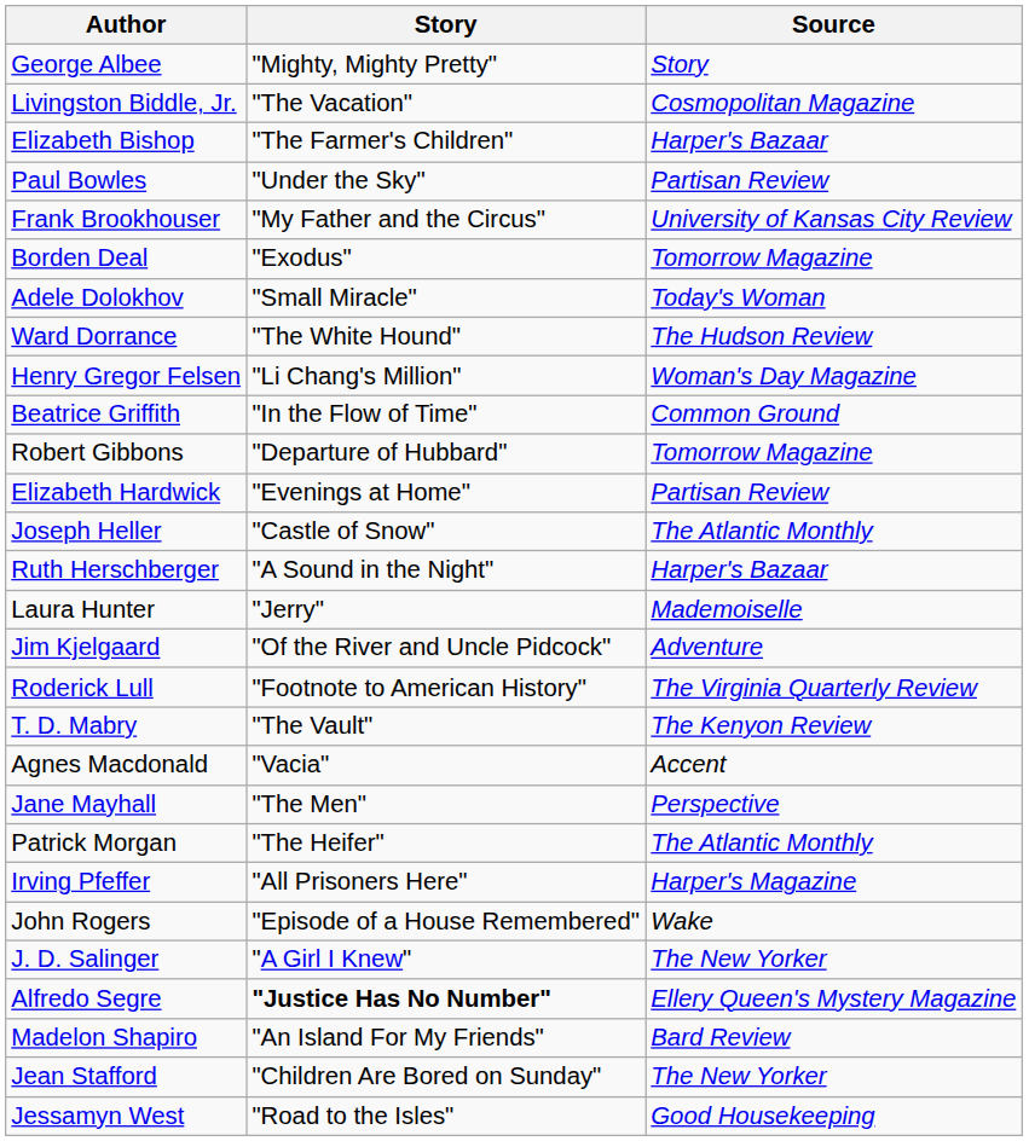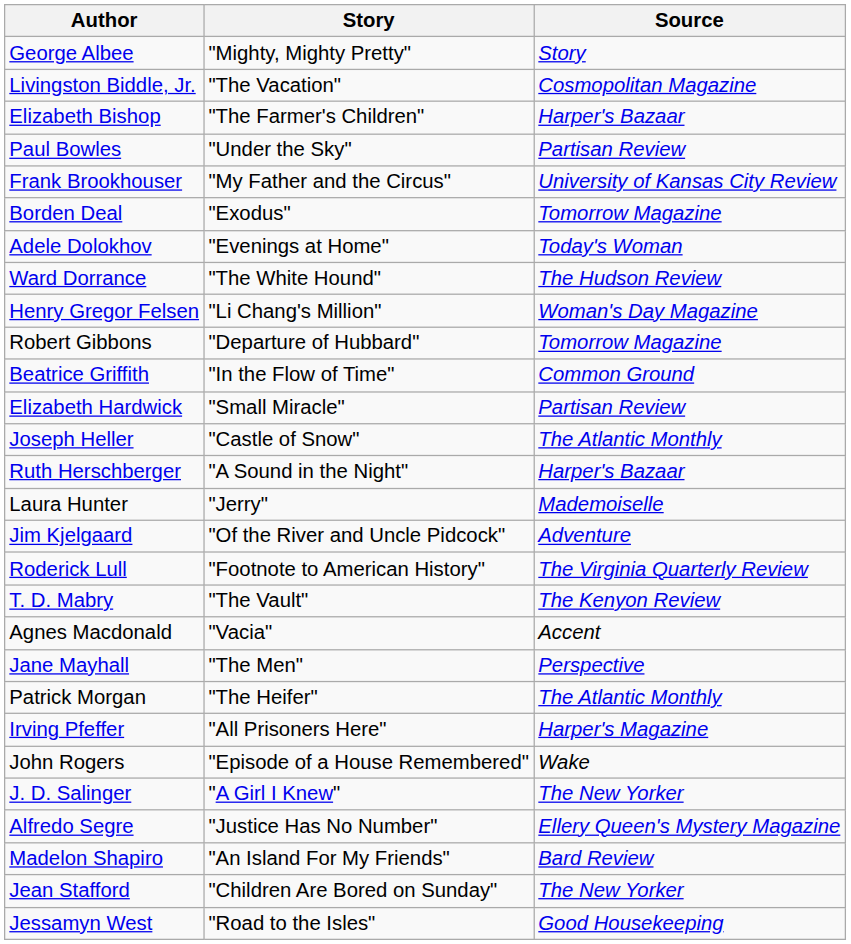Adele Dolokhov | Story: "Small Miracle" -> "Evenings at Home"
rows swapped: Robert Gibbons <-> Beatrice Griffith
Elizabeth Hardwick | Story: "Evenings at Home" -> "Small Miracle"
Alfredo Segre | Story: bold -> normal
